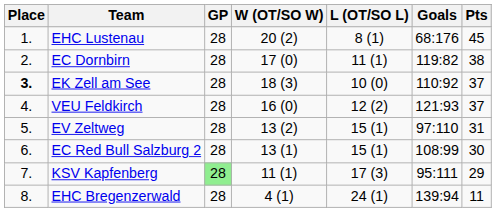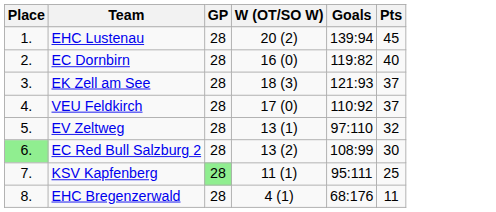- column: L (OT/SO L) | 8 (1) | 11 (1) | 10 (0) | 12 (2) | 15 (1) | 15 (1) | 17 (3) | 24 (1)
EHC Lustenau | Goals: 68:176 -> 139:94
EC Dornbirn | W (OT/SO W): 17 (0) -> 16 (0)
EC Dornbirn | Pts: 38 -> 40
EK Zell am See | Place: bold -> normal
EK Zell am See | Goals: 110:92 -> 121:93
VEU Feldkirch | W (OT/SO W): 16 (0) -> 17 (0)
VEU Feldkirch | Goals: 121:93 -> 110:92
EV Zeltweg | W (OT/SO W): 13 (2) -> 13 (1)
EV Zeltweg | Pts: 31 -> 32
EC Red Bull Salzburg 2 | Place: no background -> lightgreen background
EC Red Bull Salzburg 2 | W (OT/SO W): 13 (1) -> 13 (2)
KSV Kapfenberg | Pts: 29 -> 25
EHC Bregenzerwald | Goals: 139:94 -> 68:176
